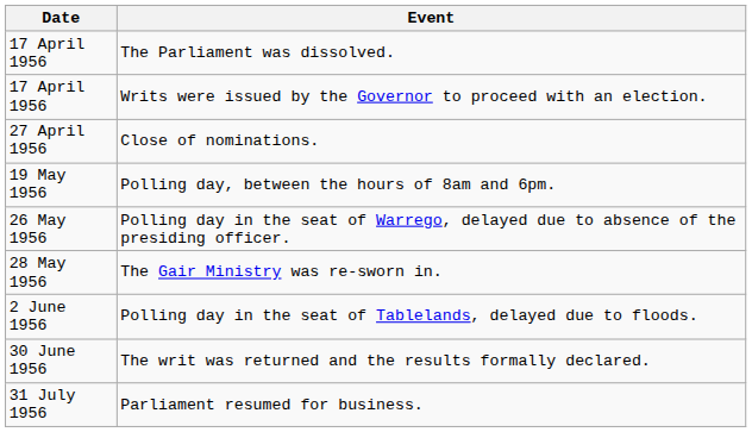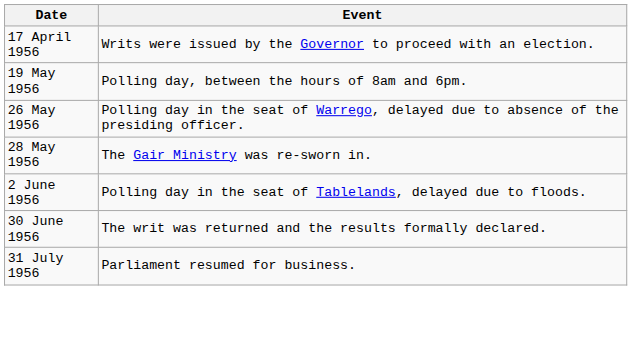- row: 17 April 1956 | The Parliament was dissolved.
- row: 27 April 1956 | Close of nominations.
